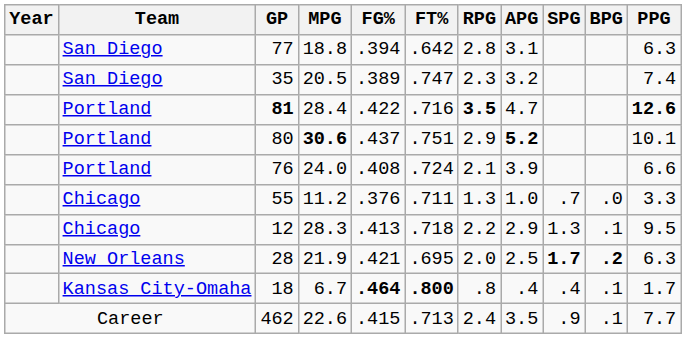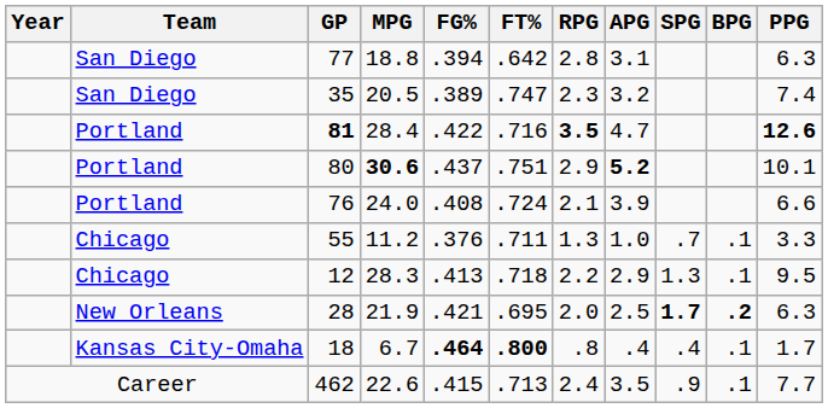55 | BPG: .0 -> .1
